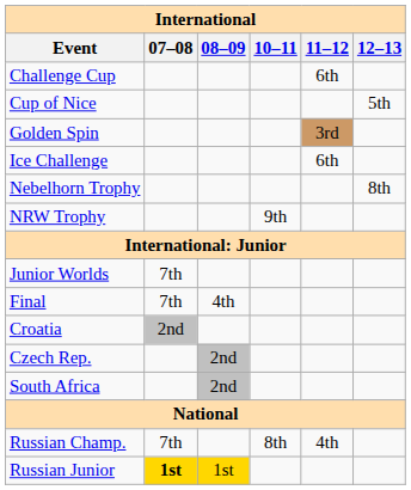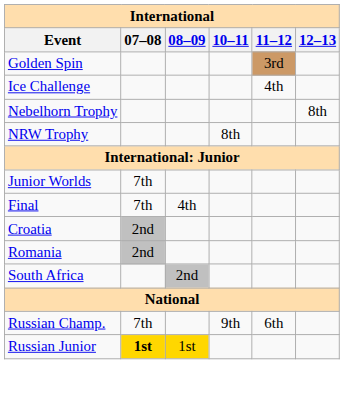- row: Challenge Cup | 6th
- row: Cup of Nice | 5th
Ice Challenge | 11–12: 6th -> 4th
NRW Trophy | 10–11: 9th -> 8th
- row: Czech Rep. | 2nd
+ row: Romania | 2nd
Russian Champ. | 10–11: 8th -> 9th
Russian Champ. | 11–12: 4th -> 6th
